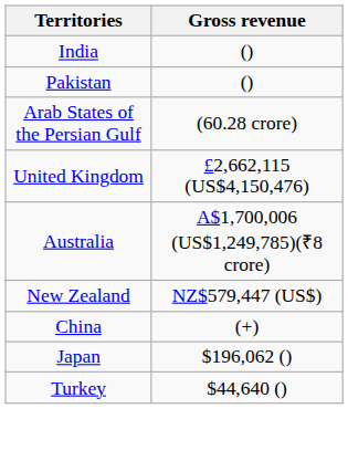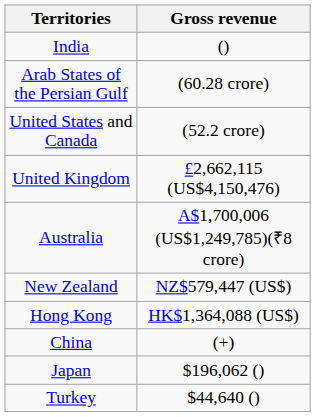- row: Pakistan | ()
+ row: United States and Canada | (52.2 crore)
+ row: Hong Kong | HK$1,364,088 (US$)
